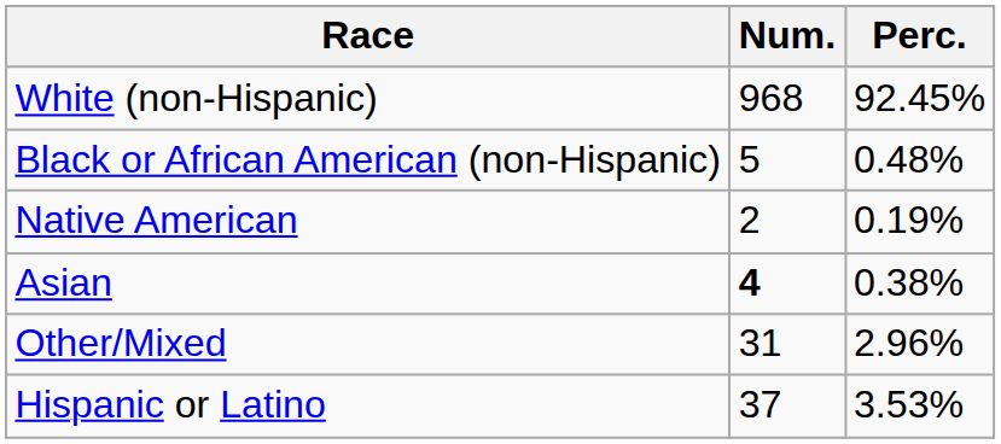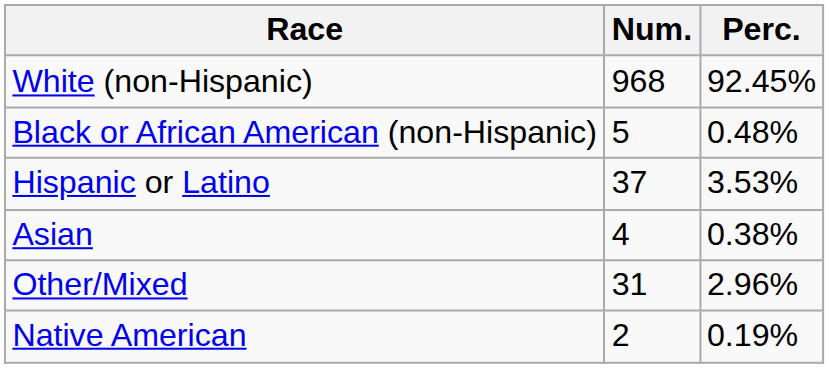rows swapped: Native American <-> Hispanic or Latino
Asian | Num.: bold -> normal
